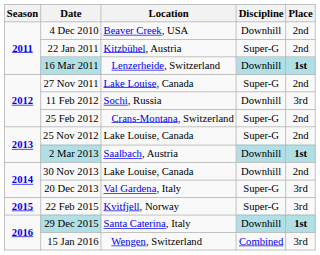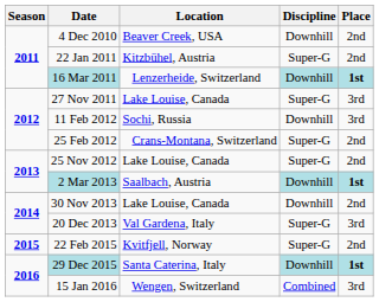27 Nov 2011 | Place: 2nd -> 3rd
22 Feb 2015 | Place: 3rd -> 2nd
